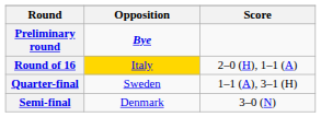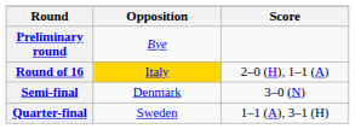Preliminary round | Opposition: bold -> normal
rows swapped: Quarter-final <-> Semi-final
